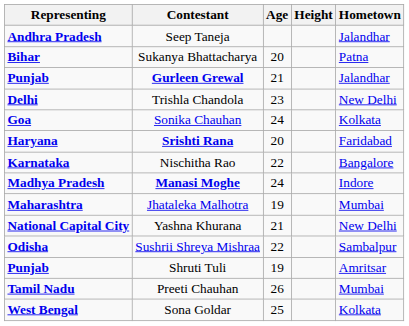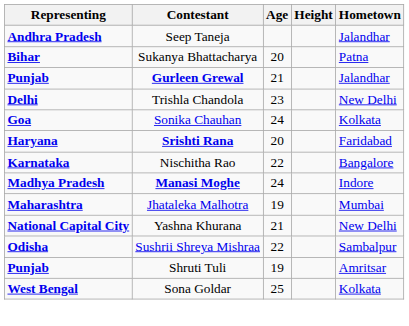- row: Tamil Nadu | Preeti Chauhan | 26 | Mumbai
